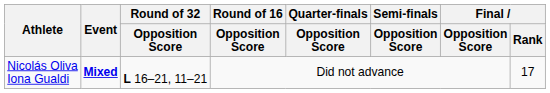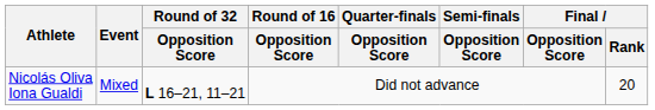Nicolás Oliva Iona Gualdi | Event: bold -> normal
Nicolás Oliva Iona Gualdi | Final / Rank: 17 -> 20
